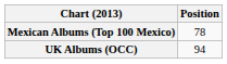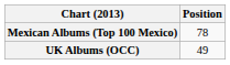UK Albums (OCC) | Position: 94 -> 49
